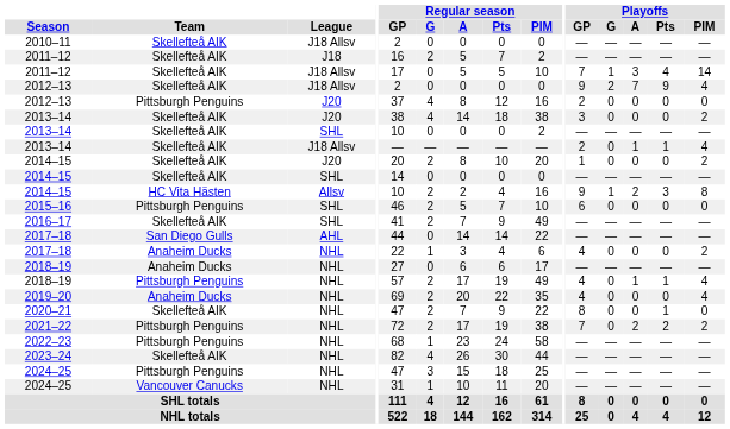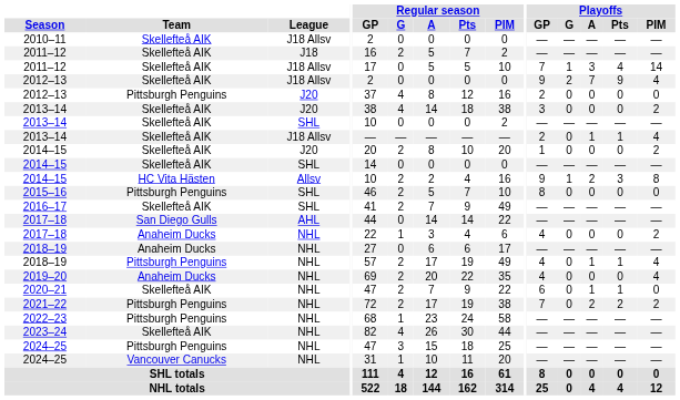2015–16 | Playoffs / GP: 6 -> 8
2020–21 | Playoffs / GP: 8 -> 6
2020–21 | Playoffs / A: 0 -> 1
